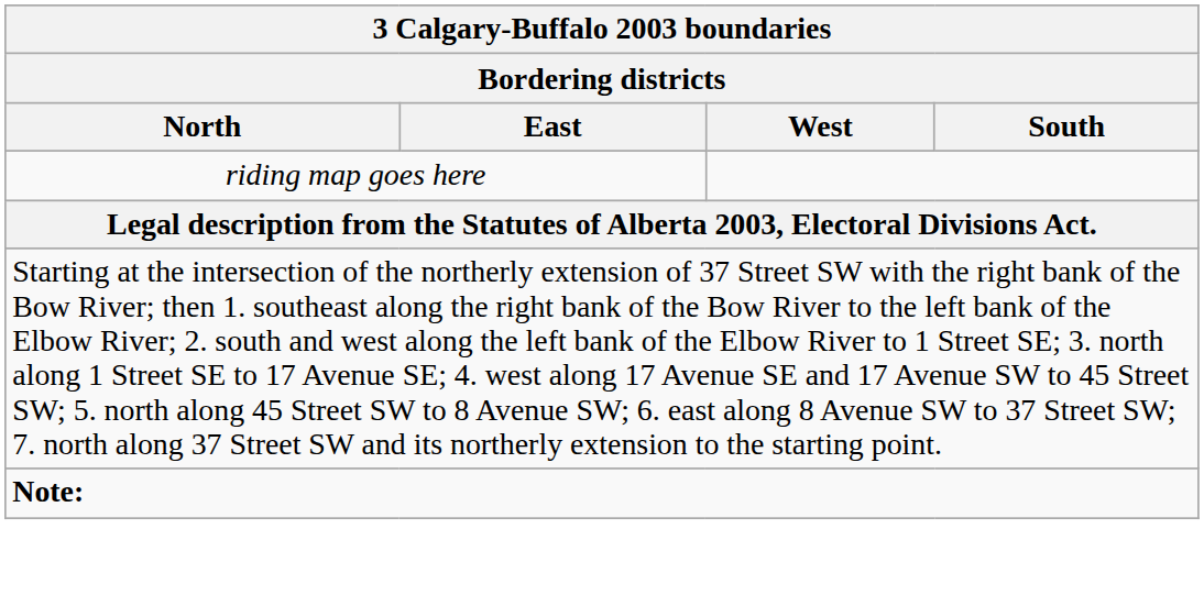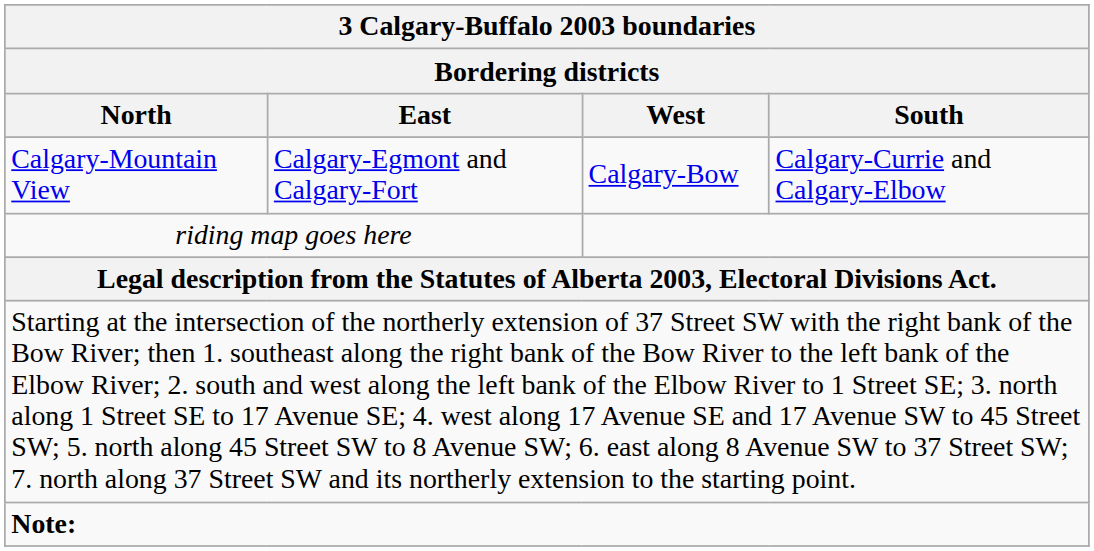+ row: Calgary-Mountain View | Calgary-Egmont and Calgary-Fort | Calgary-Bow | Calgary-Currie and Calgary-Elbow
